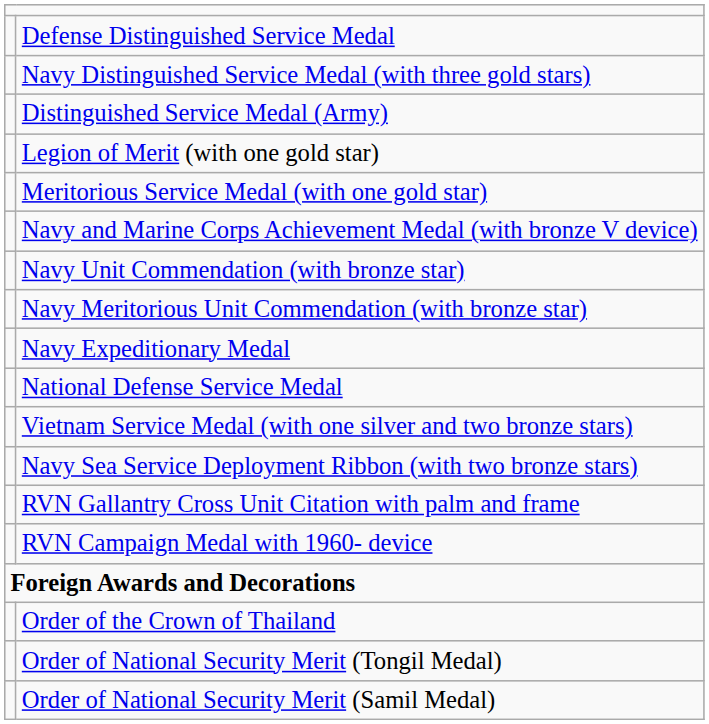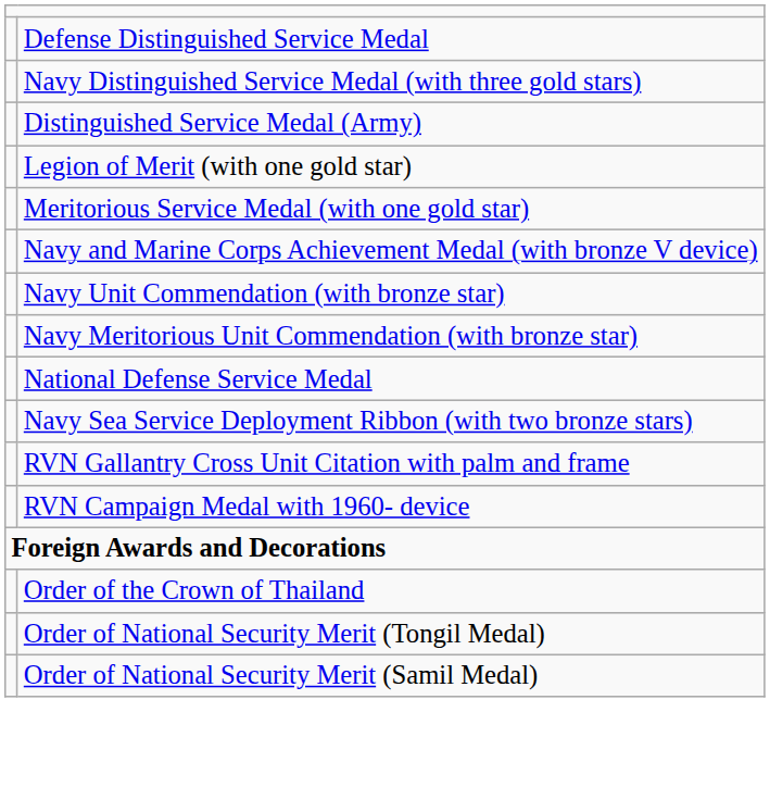- row: Navy Expeditionary Medal
- row: Vietnam Service Medal (with one silver and two bronze stars)
